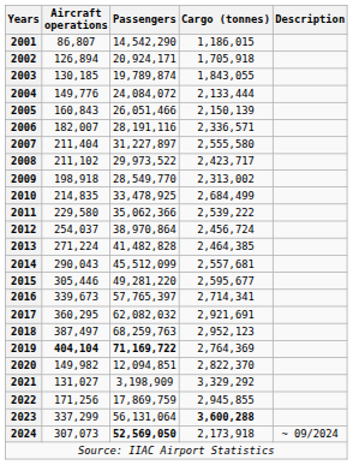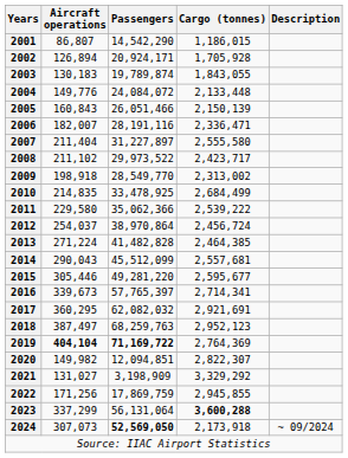2002 | Cargo (tonnes): 1,705,918 -> 1,705,928
2003 | Aircraft operations: 130,185 -> 130,183
2004 | Cargo (tonnes): 2,133,444 -> 2,133,448
2006 | Cargo (tonnes): 2,336,571 -> 2,336,471
2020 | Cargo (tonnes): 2,822,370 -> 2,822,307
